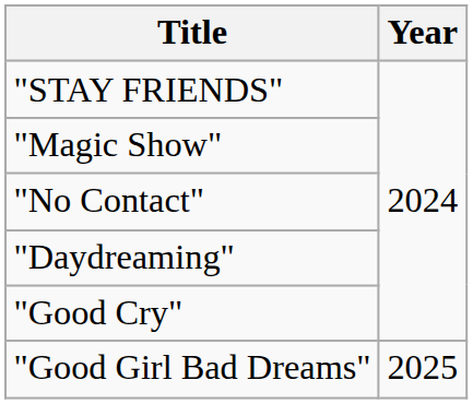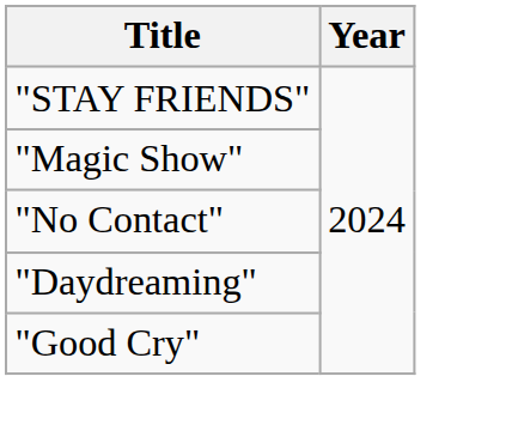- row: "Good Girl Bad Dreams" | 2025
